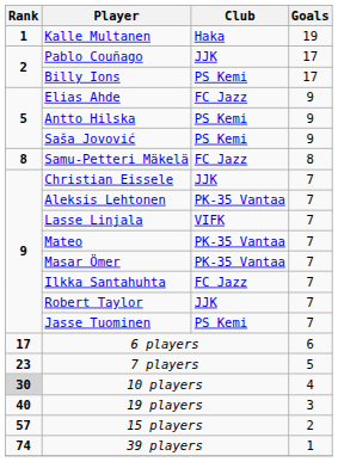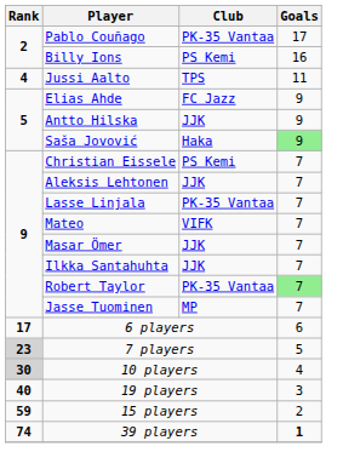- row: 1 | Kalle Multanen | Haka | 19
Pablo Couñago | Club: JJK -> PK-35 Vantaa
Billy Ions | Goals: 17 -> 16
+ row: 4 | Jussi Aalto | TPS | 11
Antto Hilska | Club: PS Kemi -> JJK
Saša Jovović | Club: PS Kemi -> Haka
Saša Jovović | Goals: no background -> lightgreen background
- row: 8 | Samu-Petteri Mäkelä | FC Jazz | 8
Christian Eissele | Club: JJK -> PS Kemi
Aleksis Lehtonen | Club: PK-35 Vantaa -> JJK
Lasse Linjala | Club: VIFK -> PK-35 Vantaa
Mateo | Club: PK-35 Vantaa -> VIFK
Masar Ömer | Club: PK-35 Vantaa -> JJK
Ilkka Santahuhta | Club: FC Jazz -> JJK
Robert Taylor | Club: JJK -> PK-35 Vantaa
Robert Taylor | Goals: no background -> lightgreen background
Jasse Tuominen | Club: PS Kemi -> MP
7 players | Rank: no background -> lightgrey background
15 players | Rank: 57 -> 59
39 players | Goals: normal -> bold
